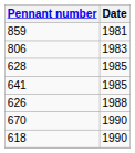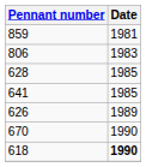626 | Date: 1988 -> 1989
618 | Date: normal -> bold
